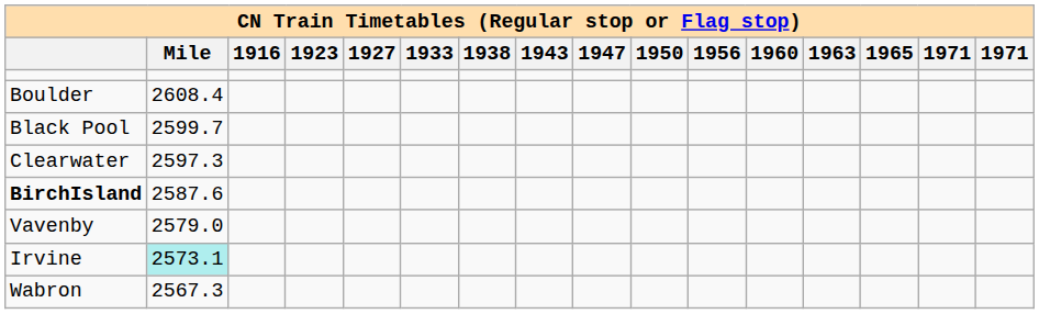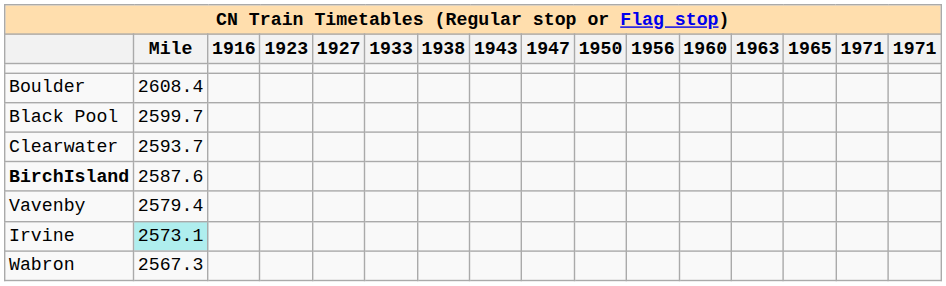Clearwater | Mile: 2597.3 -> 2593.7
Vavenby | Mile: 2579.0 -> 2579.4
